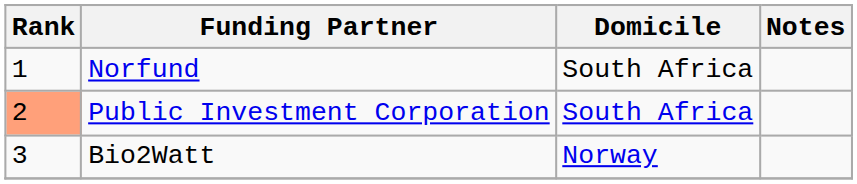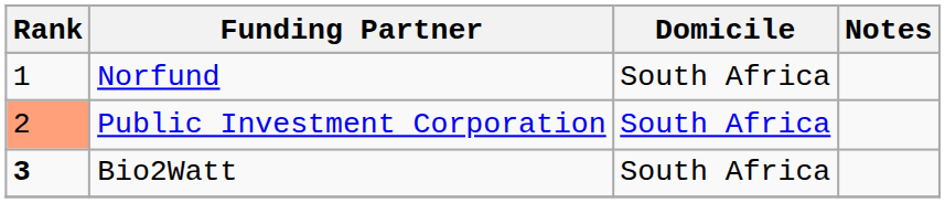Bio2Watt | Rank: normal -> bold
Bio2Watt | Domicile: Norway -> South Africa
